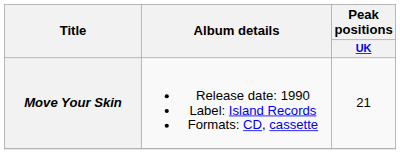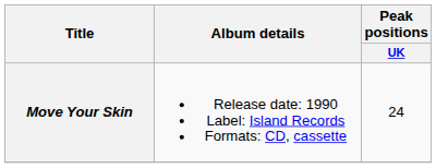Move Your Skin | Peak positions / UK: 21 -> 24
